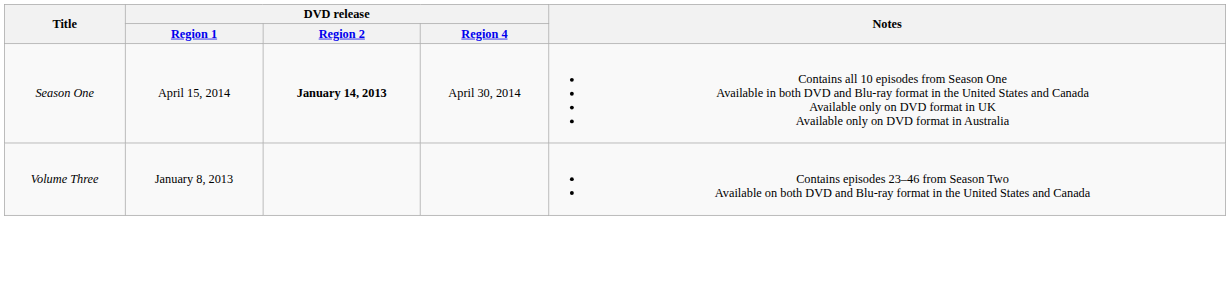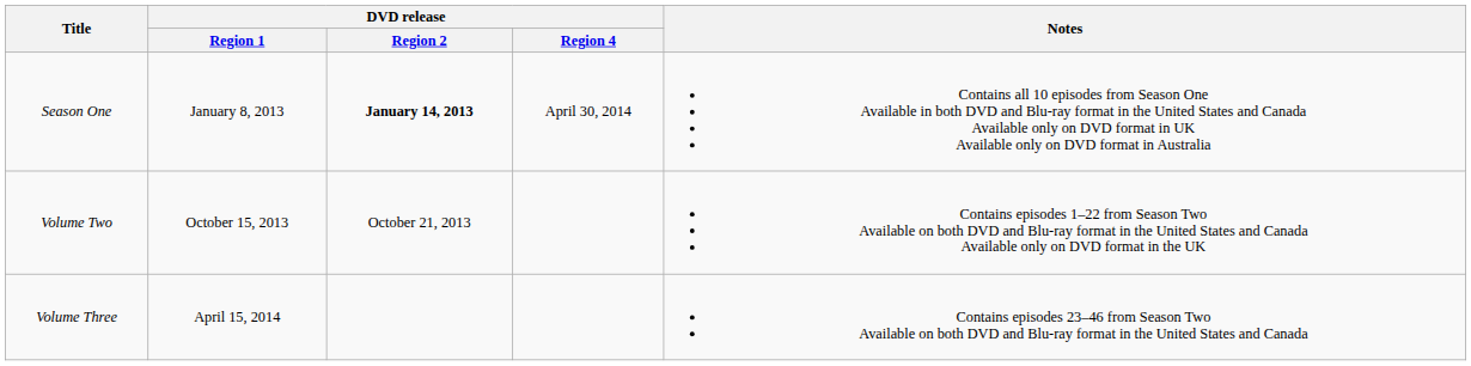Season One | DVD release / Region 1: April 15, 2014 -> January 8, 2013
+ row: Volume Two | October 15, 2013 | October 21, 2013 | Contains episodes 1–22 from Season Two Available on both DVD and Blu-ray format in the United States and Canada Available only on DVD format in the UK
Volume Three | DVD release / Region 1: January 8, 2013 -> April 15, 2014
